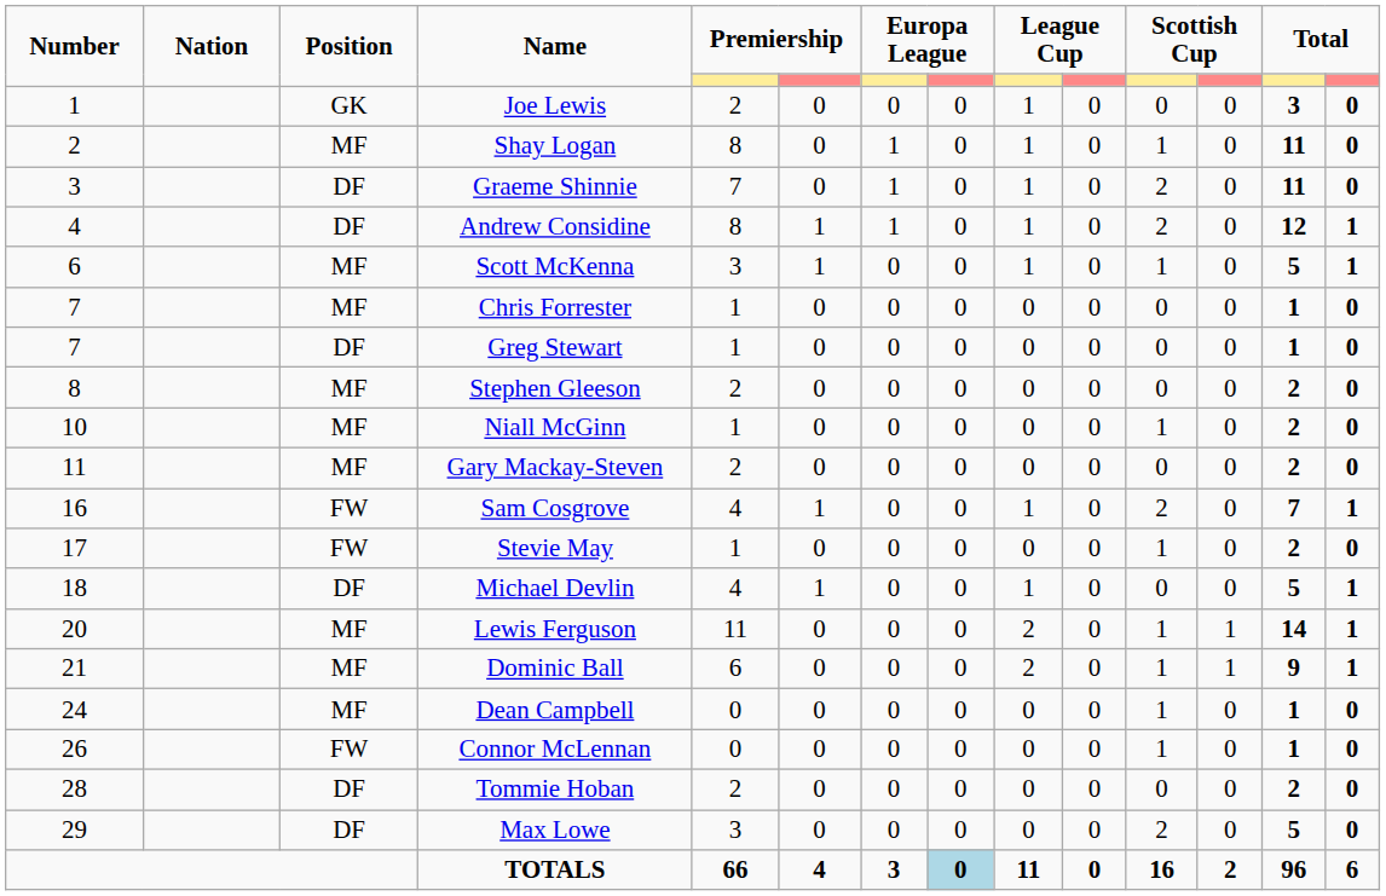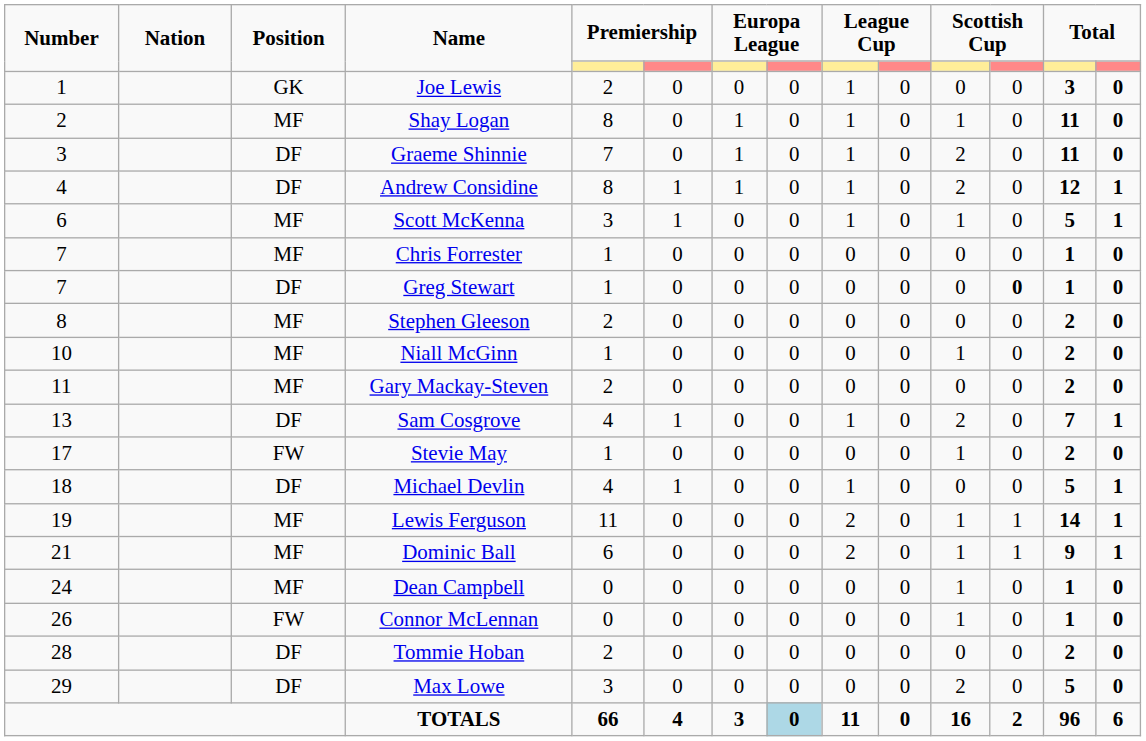Greg Stewart | column 12: normal -> bold
Sam Cosgrove | Number: 16 -> 13
Sam Cosgrove | Position: FW -> DF
Lewis Ferguson | Number: 20 -> 19
